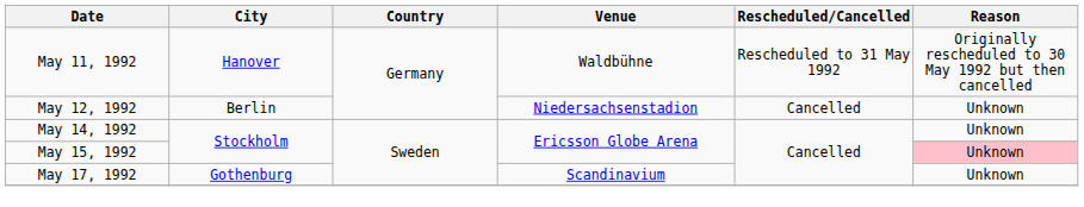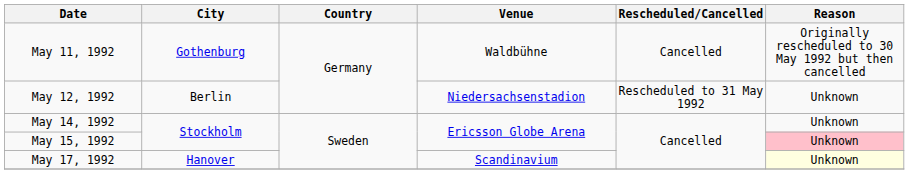May 11, 1992 | City: Hanover -> Gothenburg
May 11, 1992 | Rescheduled/Cancelled: Rescheduled to 31 May 1992 -> Cancelled
May 12, 1992 | Rescheduled/Cancelled: Cancelled -> Rescheduled to 31 May 1992
May 17, 1992 | City: Gothenburg -> Hanover
May 17, 1992 | Reason: no background -> lightyellow background
